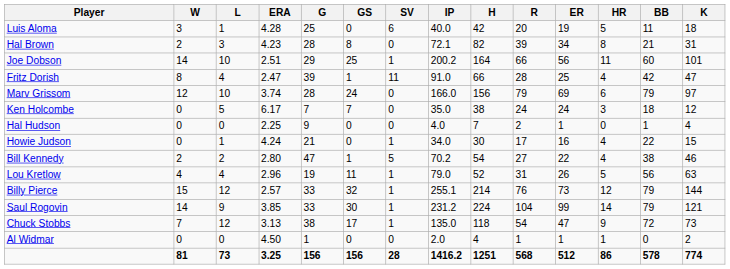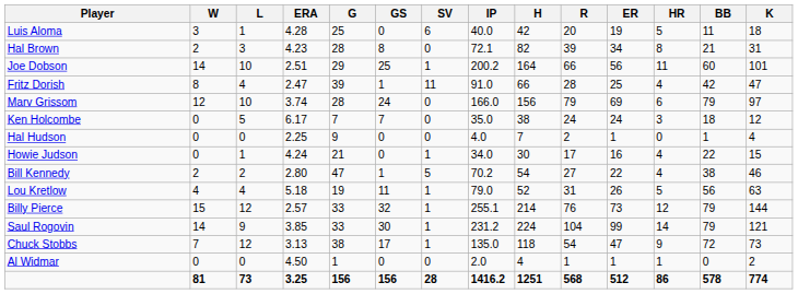Lou Kretlow | ERA: 2.96 -> 5.18
